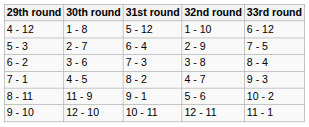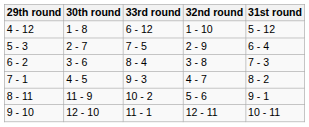columns swapped: 31st round <-> 33rd round
